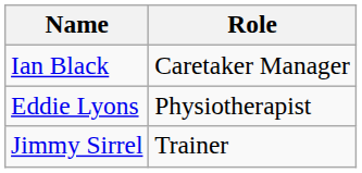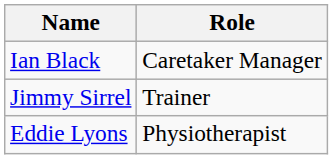rows swapped: Jimmy Sirrel <-> Eddie Lyons
